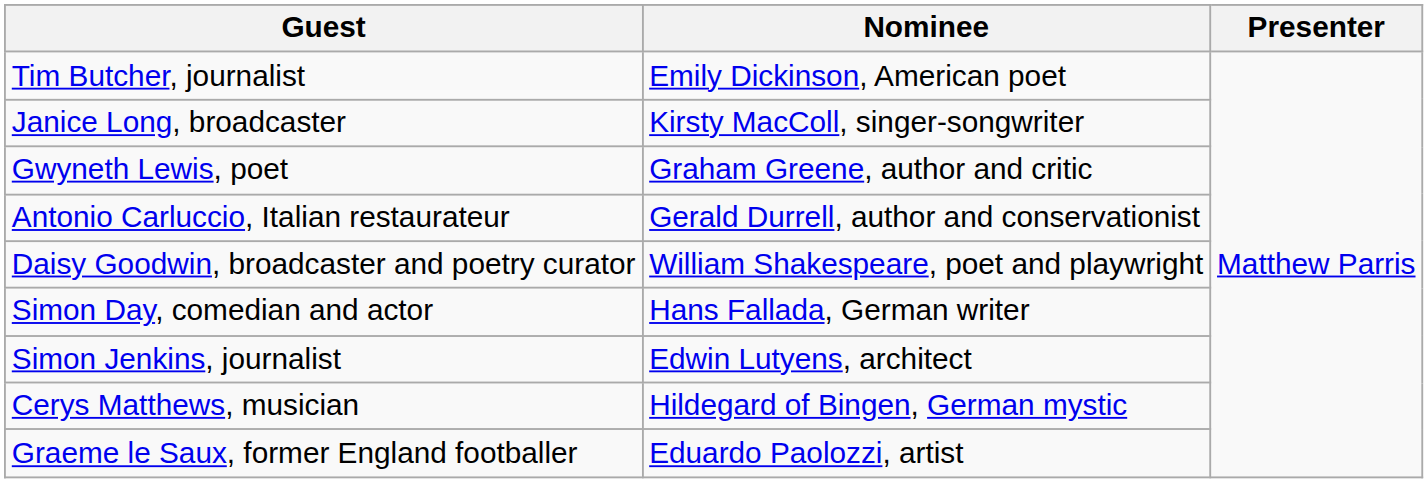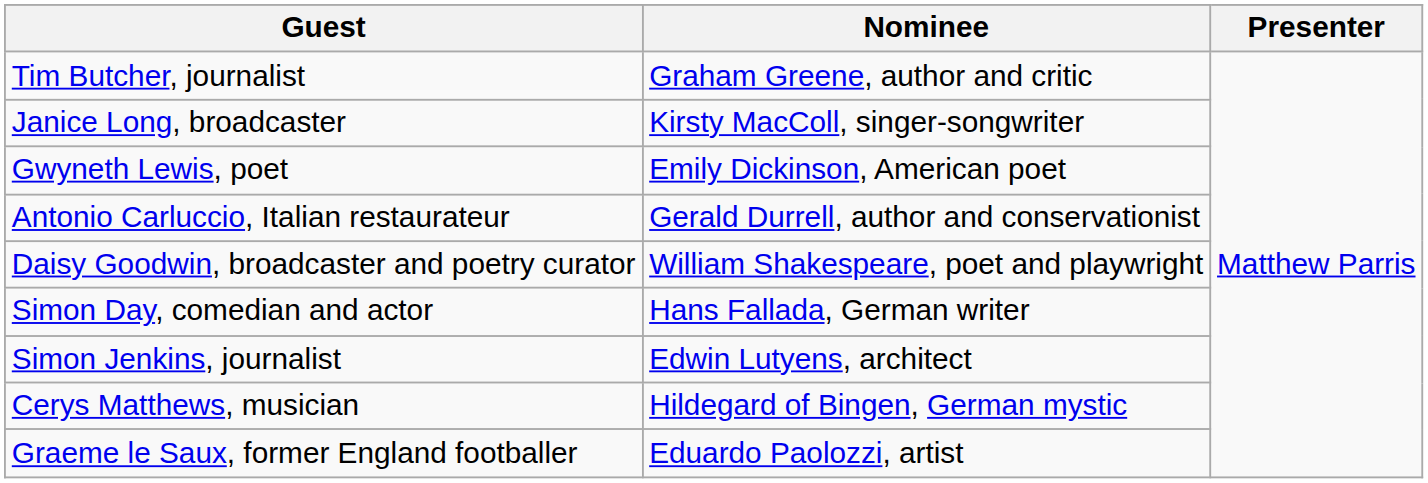Tim Butcher, journalist | Nominee: Emily Dickinson, American poet -> Graham Greene, author and critic
Gwyneth Lewis, poet | Nominee: Graham Greene, author and critic -> Emily Dickinson, American poet
